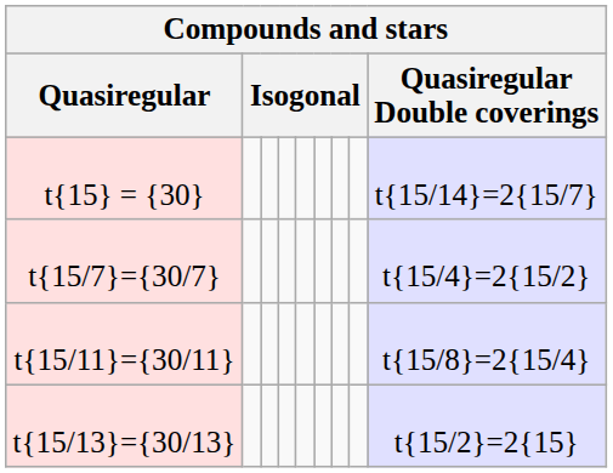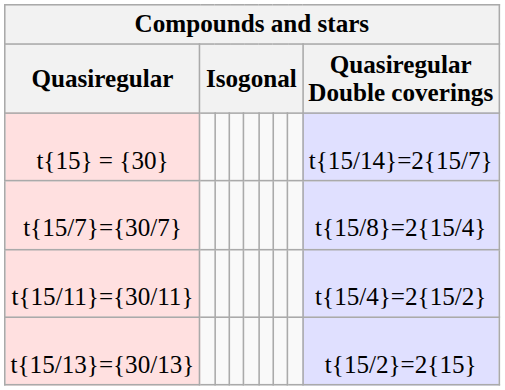t{15/7}={30/7} | Quasiregular Double coverings: t{15/4}=2{15/2} -> t{15/8}=2{15/4}
t{15/11}={30/11} | Quasiregular Double coverings: t{15/8}=2{15/4} -> t{15/4}=2{15/2}
